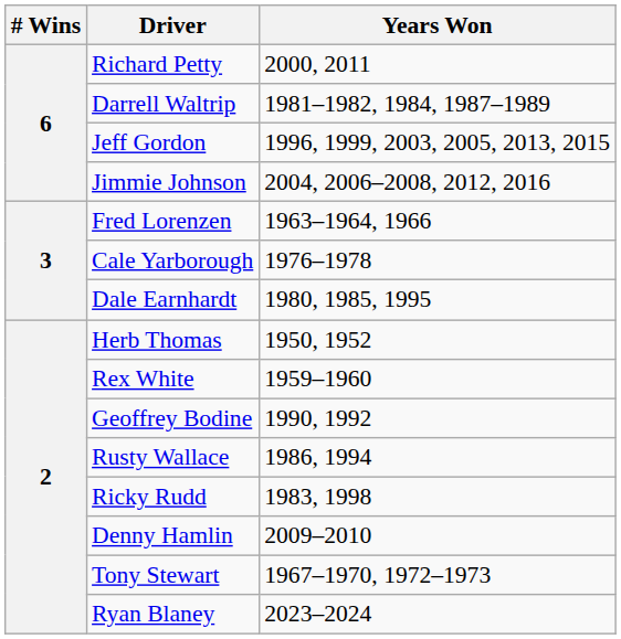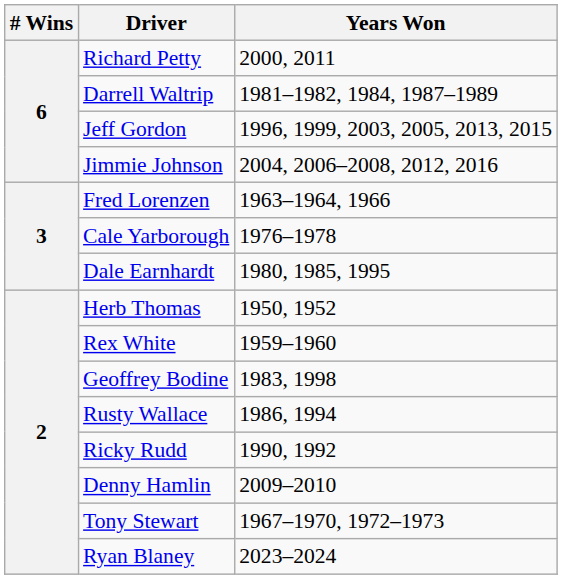Geoffrey Bodine | Years Won: 1990, 1992 -> 1983, 1998
Ricky Rudd | Years Won: 1983, 1998 -> 1990, 1992
